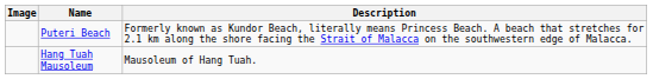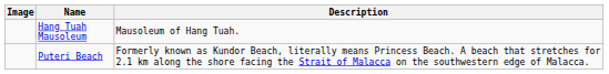rows swapped: Hang Tuah Mausoleum <-> Puteri Beach
